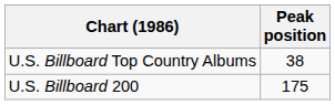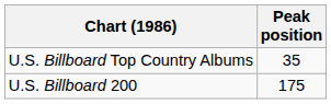U.S. Billboard Top Country Albums | Peak position: 38 -> 35
